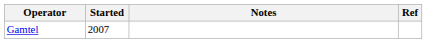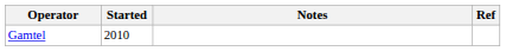Gamtel | Started: 2007 -> 2010
